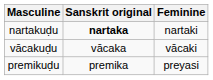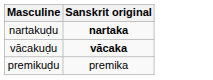- column: Feminine | nartaki | vācaki | preyasi
vācakuḍu | Sanskrit original: normal -> bold
